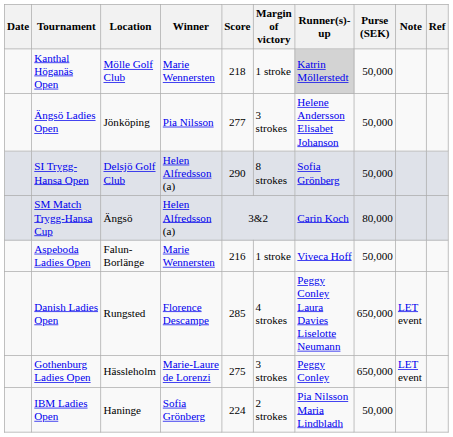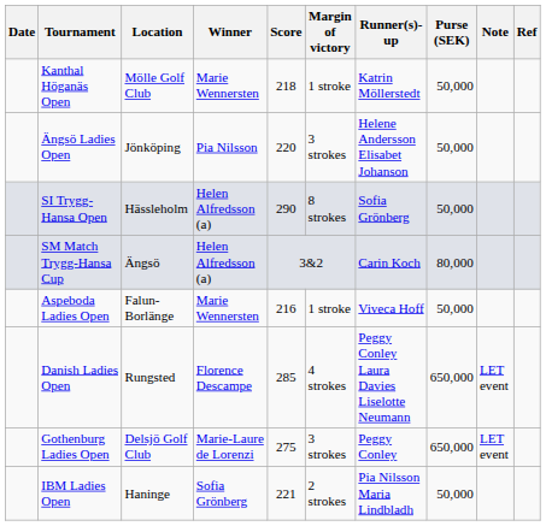Kanthal Höganäs Open | Runner(s)-up: lightgrey background -> no background
Ängsö Ladies Open | Score: 277 -> 220
SI Trygg-Hansa Open | Location: Delsjö Golf Club -> Hässleholm
Gothenburg Ladies Open | Location: Hässleholm -> Delsjö Golf Club
IBM Ladies Open | Score: 224 -> 221
